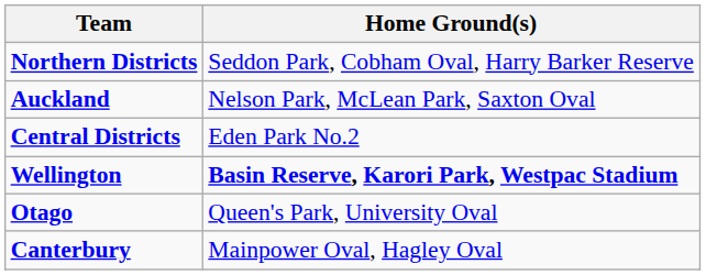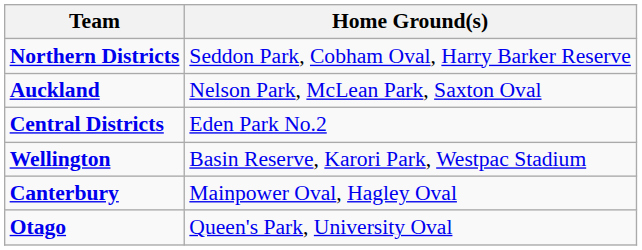Wellington | Home Ground(s): bold -> normal
rows swapped: Canterbury <-> Otago
